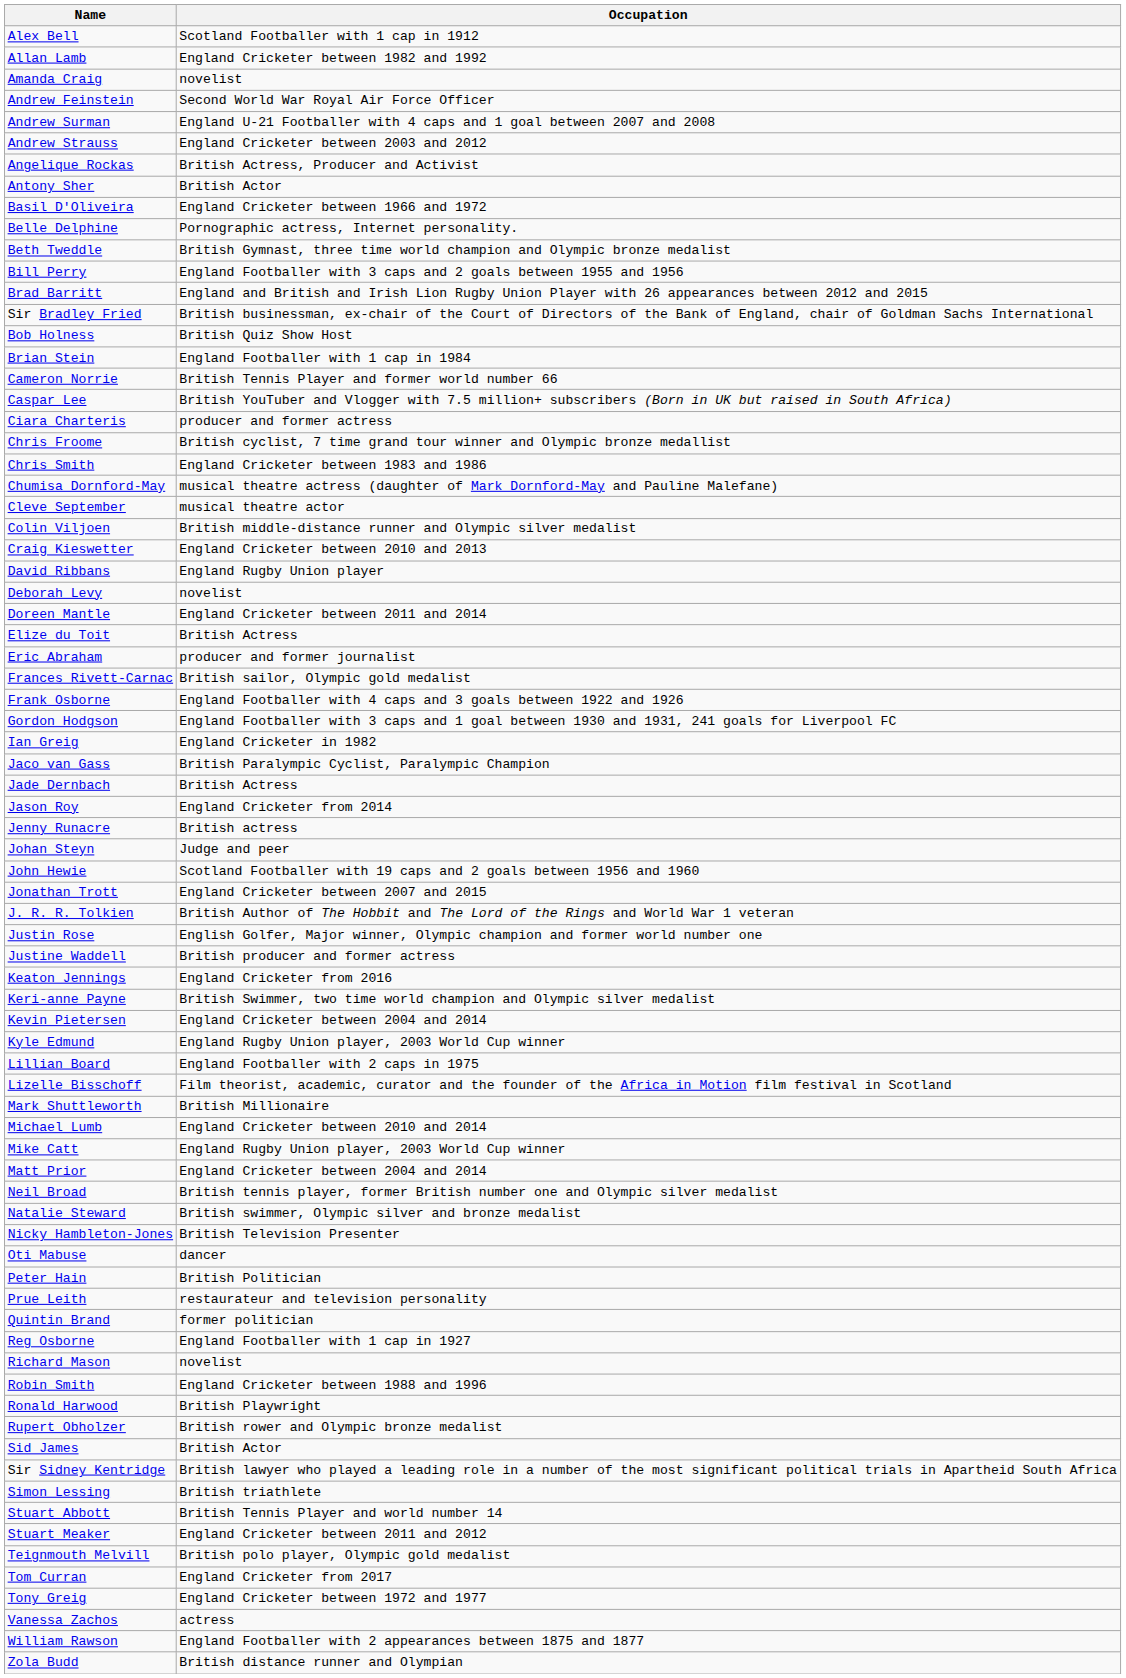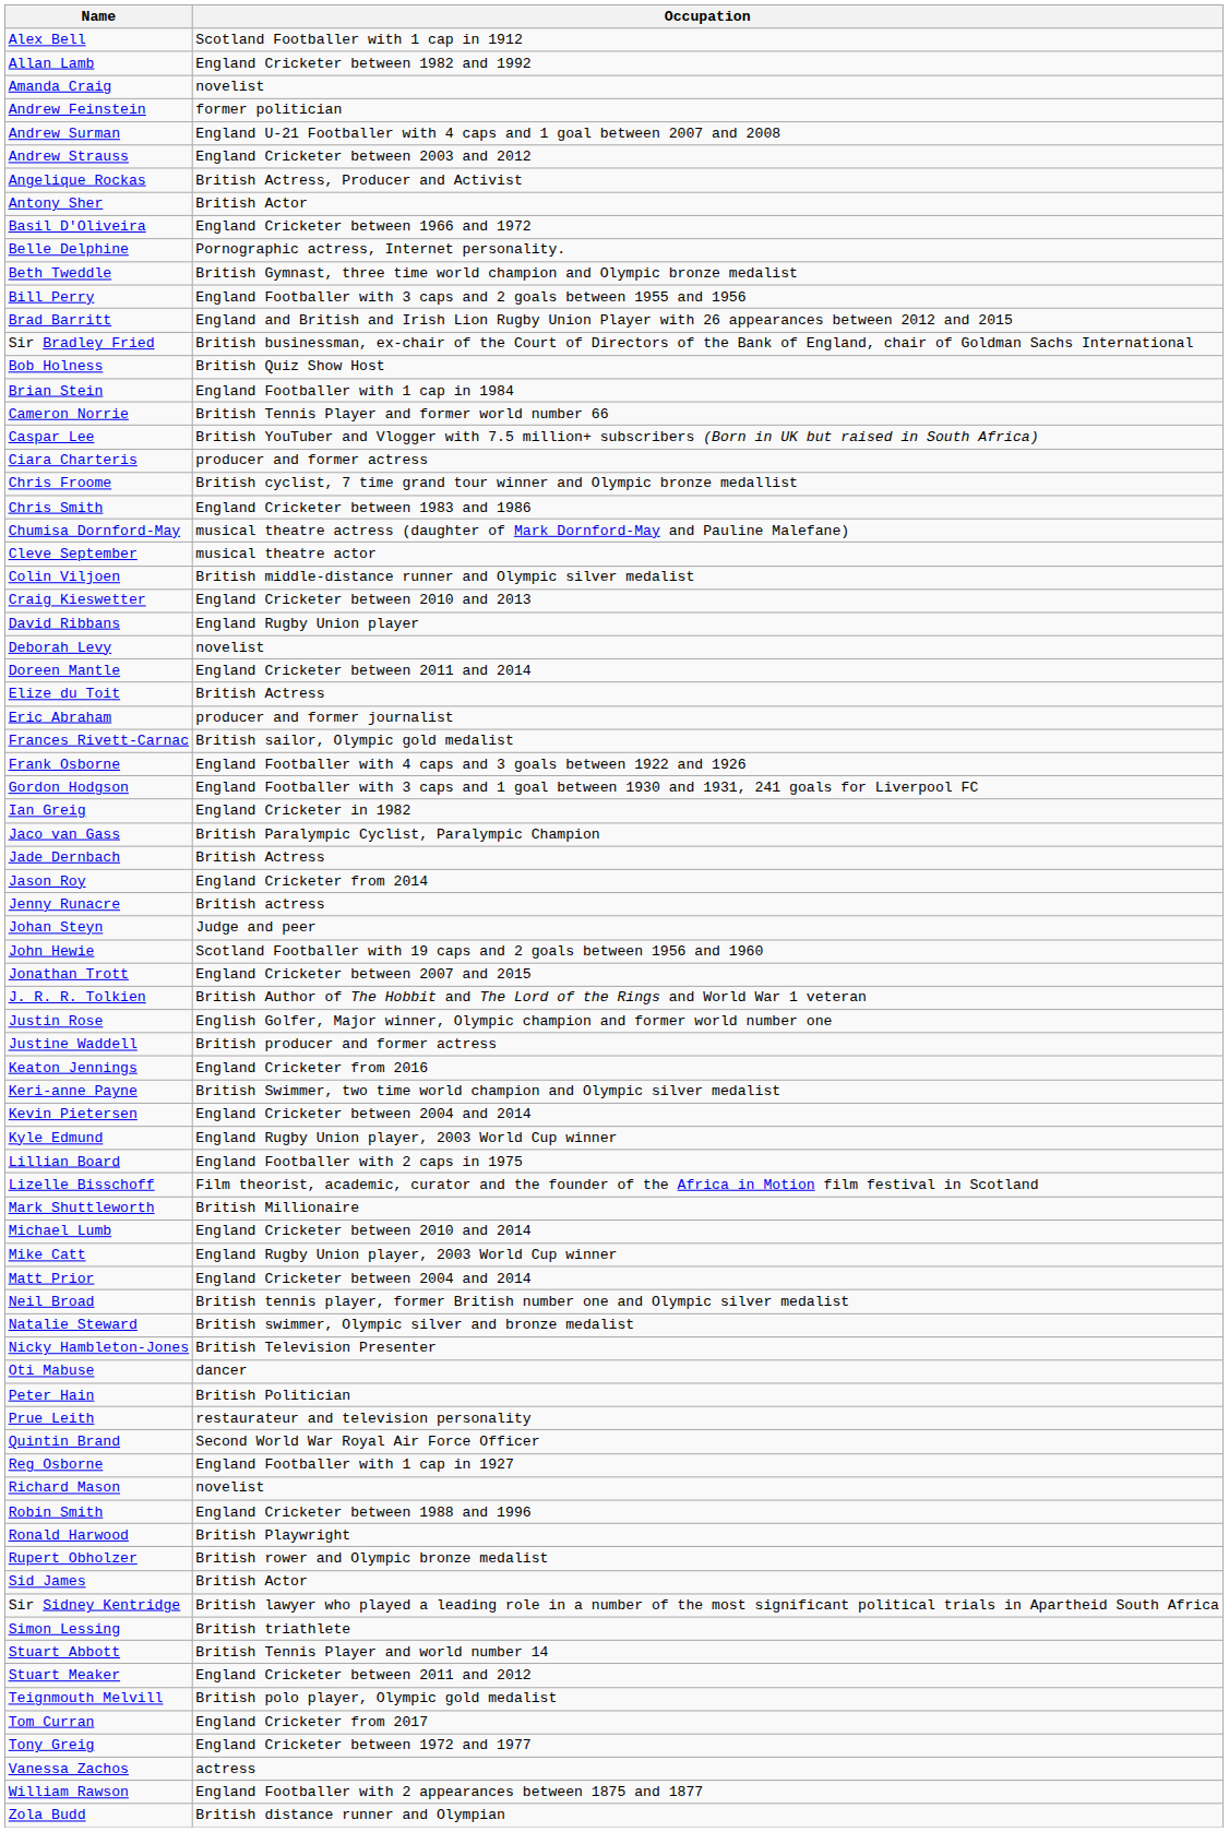Andrew Feinstein | Occupation: Second World War Royal Air Force Officer -> former politician
Quintin Brand | Occupation: former politician -> Second World War Royal Air Force Officer
